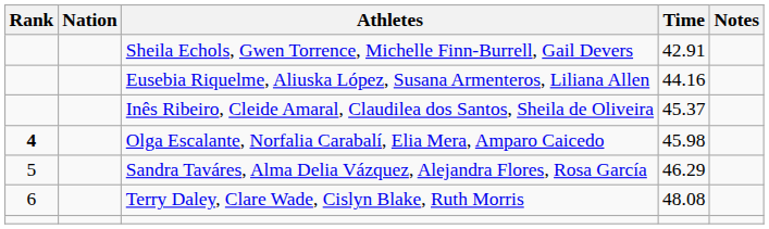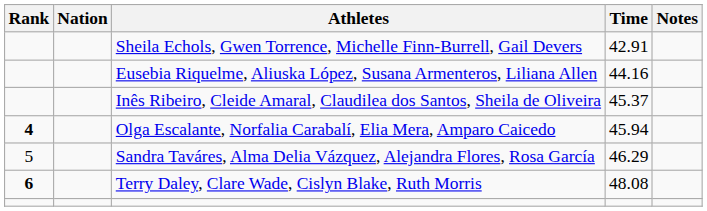Olga Escalante, Norfalia Carabalí, Elia Mera, Amparo Caicedo | Time: 45.98 -> 45.94
Terry Daley, Clare Wade, Cislyn Blake, Ruth Morris | Rank: normal -> bold
